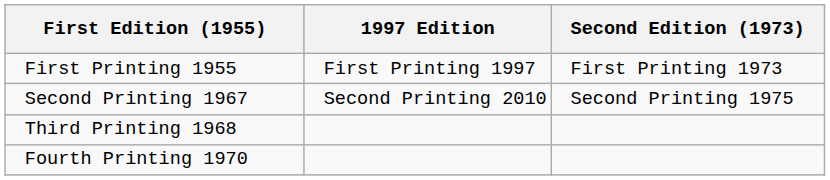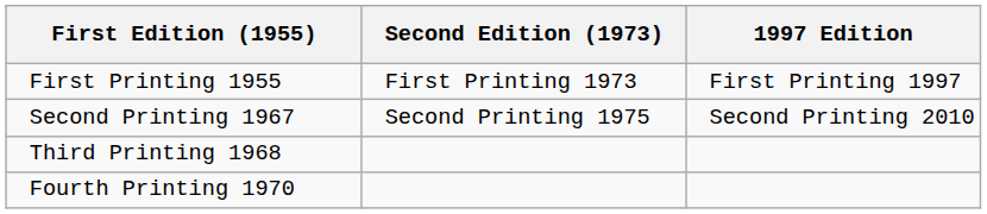columns swapped: Second Edition (1973) <-> 1997 Edition
